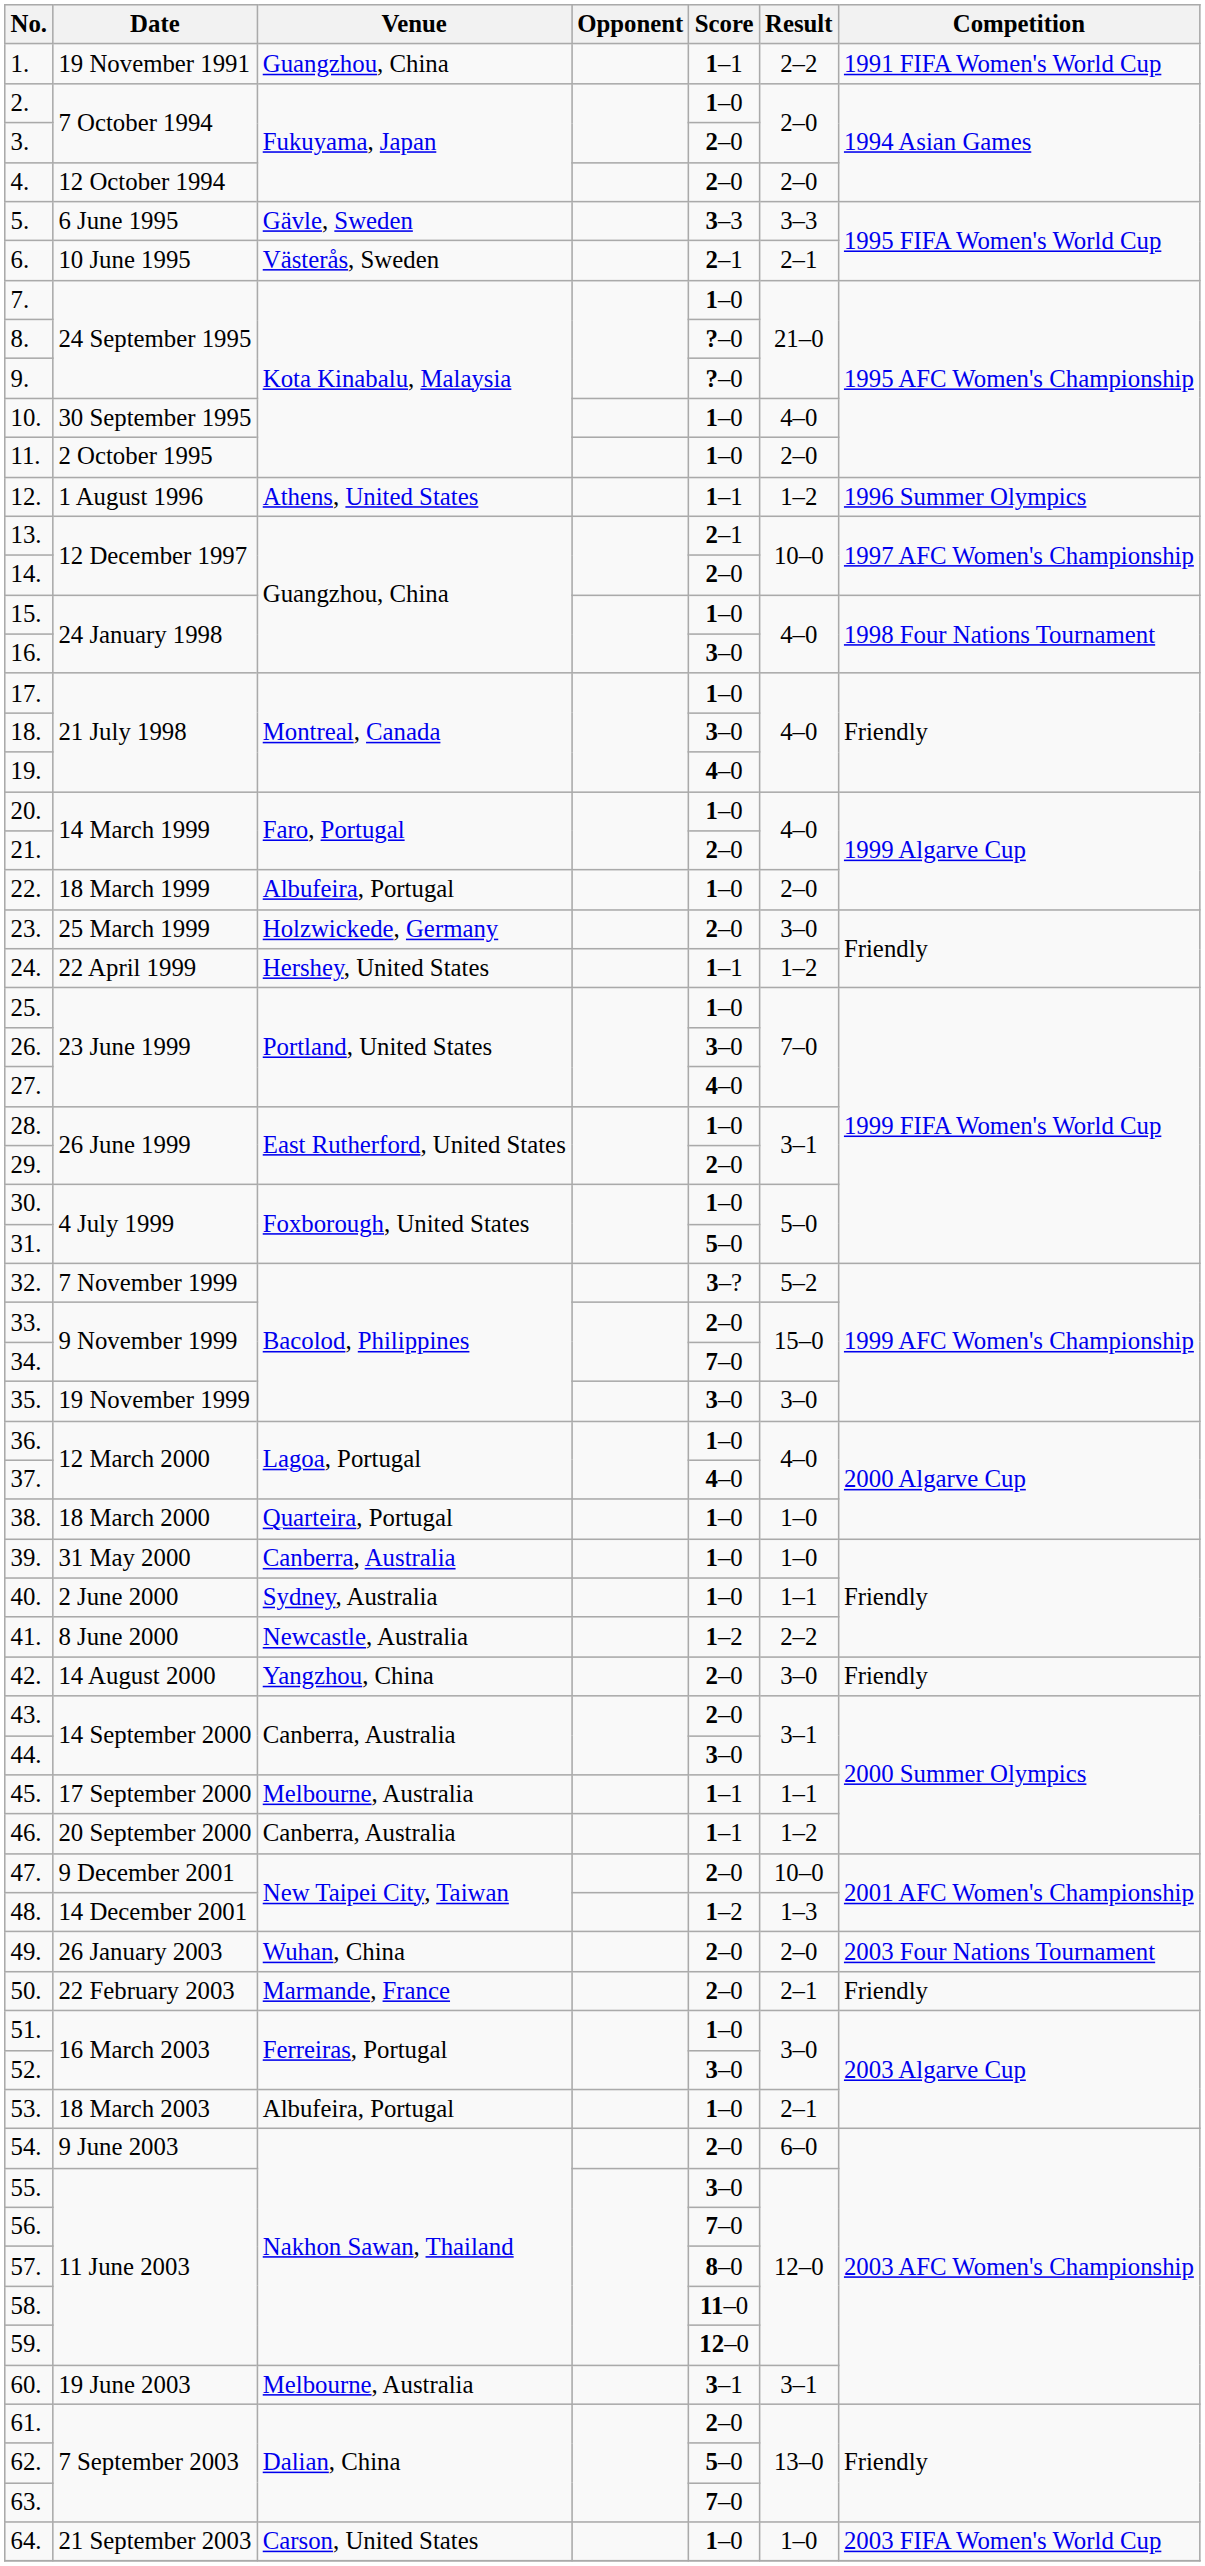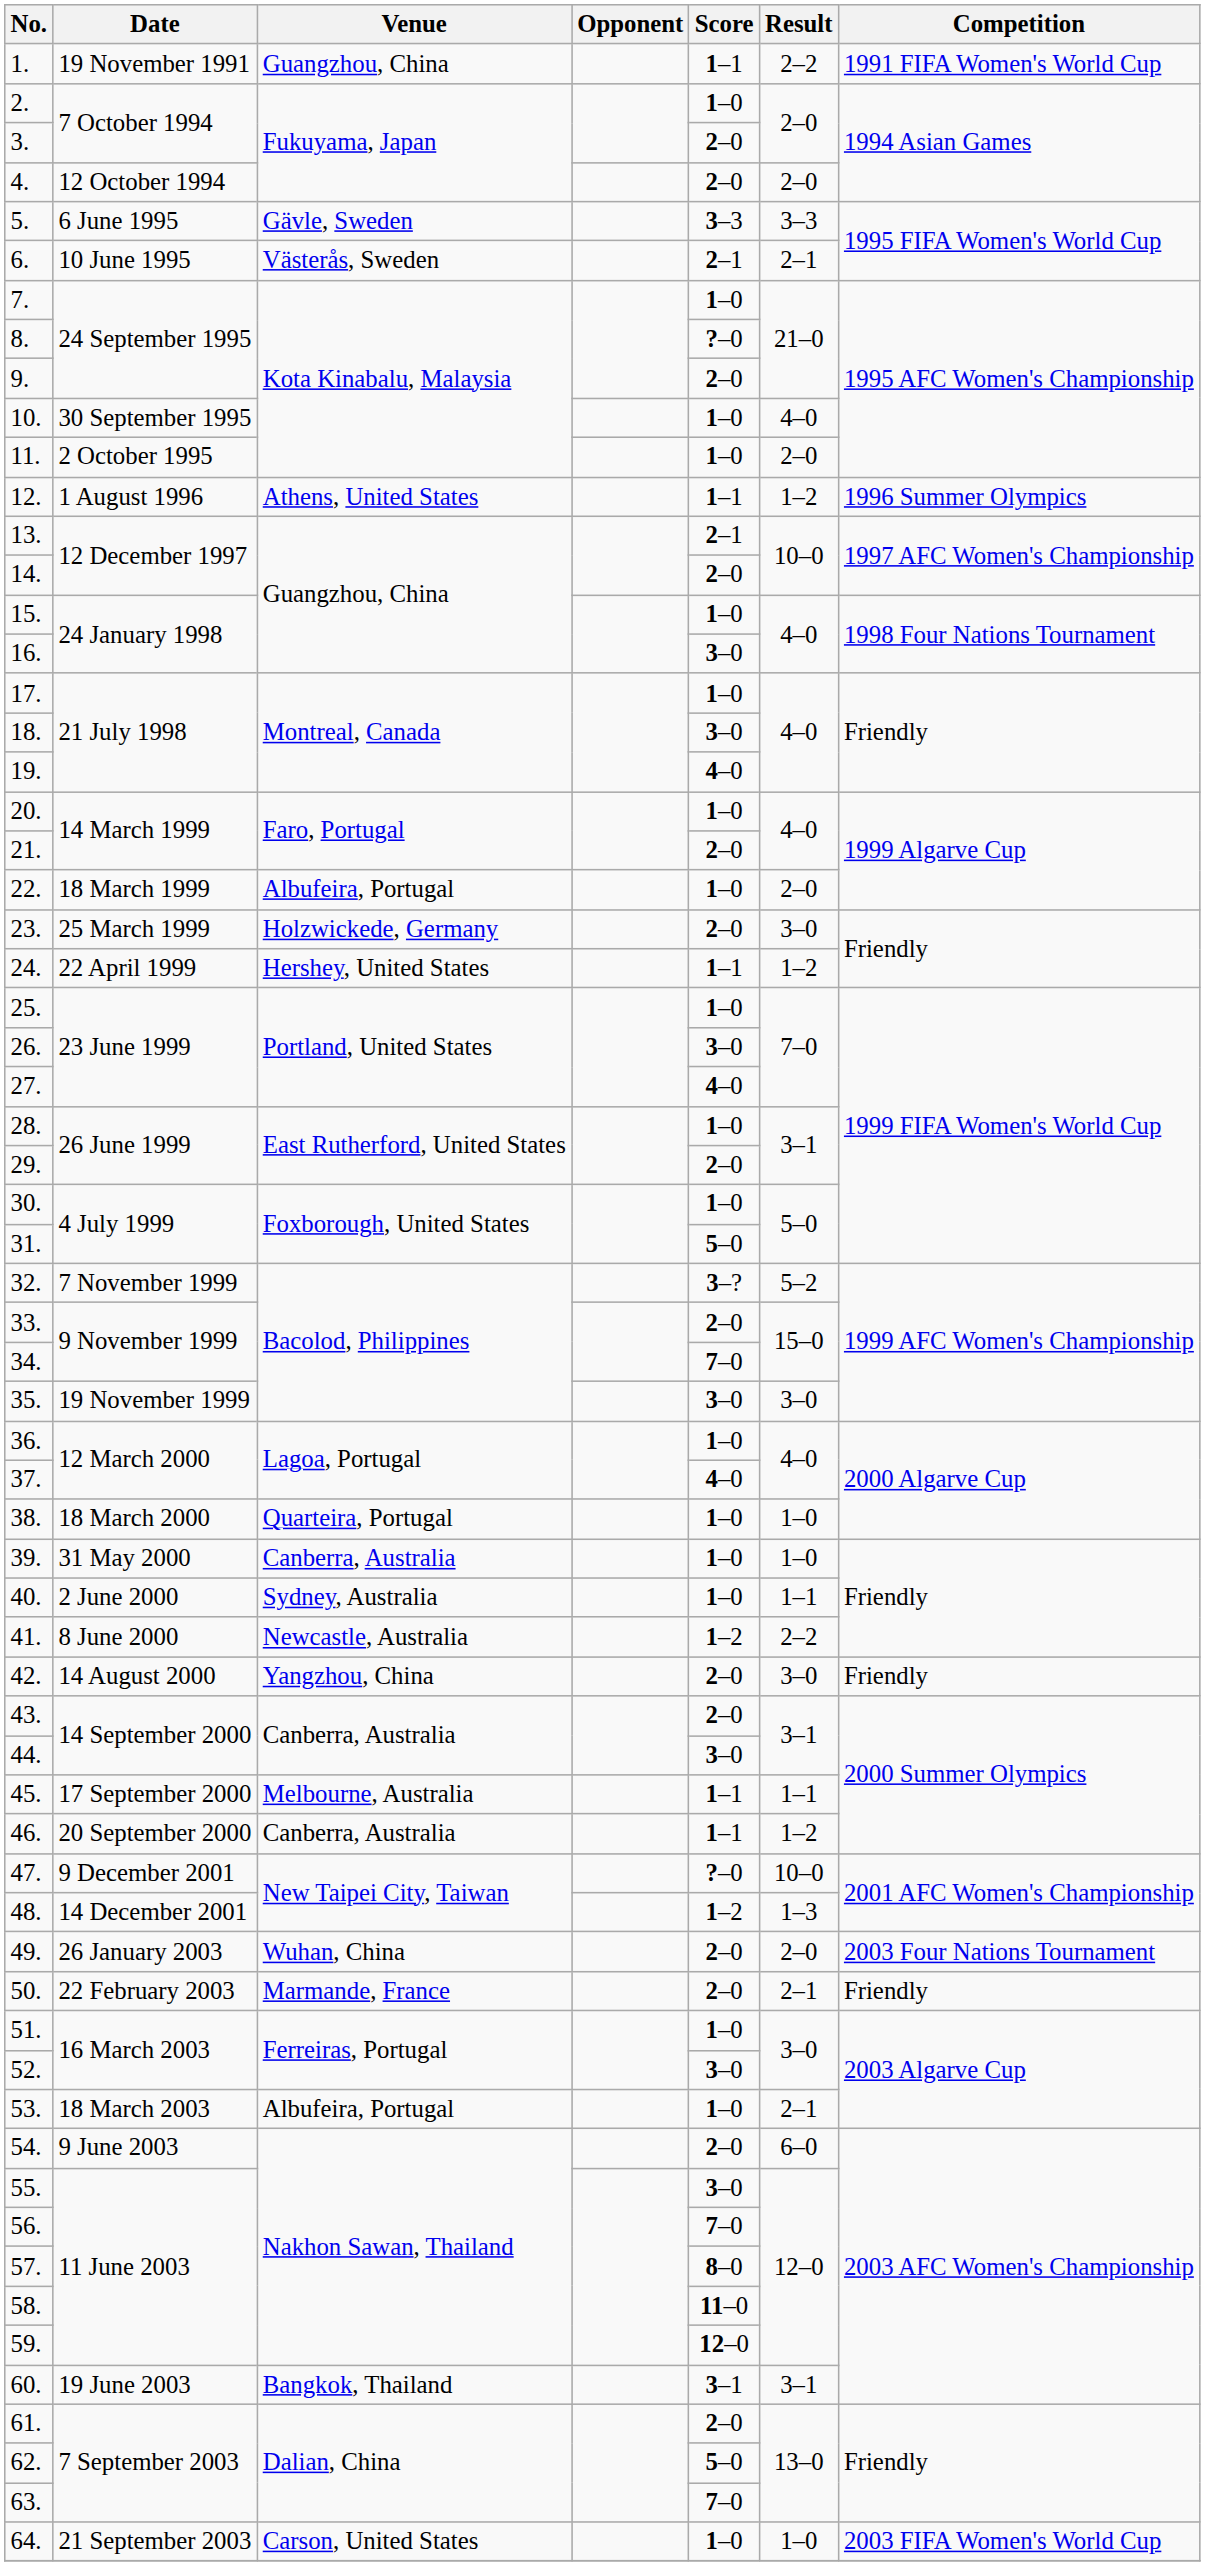9. | Score: ?–0 -> 2–0
47. | Score: 2–0 -> ?–0
60. | Venue: Melbourne, Australia -> Bangkok, Thailand
